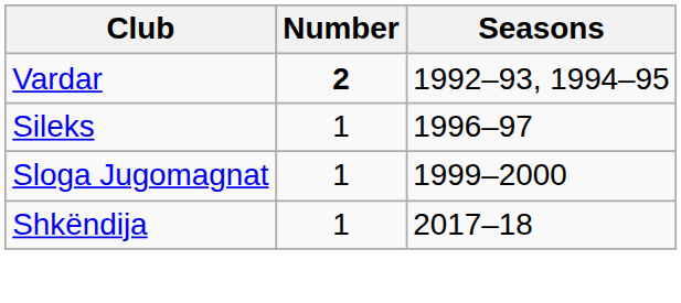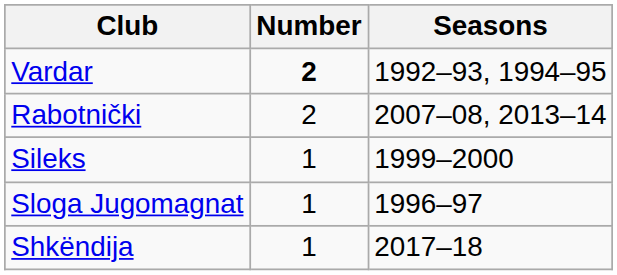+ row: Rabotnički | 2 | 2007–08, 2013–14
Sileks | Seasons: 1996–97 -> 1999–2000
Sloga Jugomagnat | Seasons: 1999–2000 -> 1996–97
